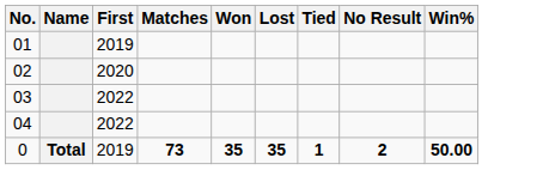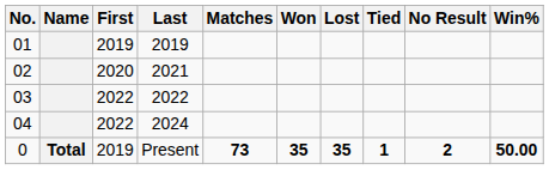+ column: Last | 2019 | 2021 | 2022 | 2024 | Present
